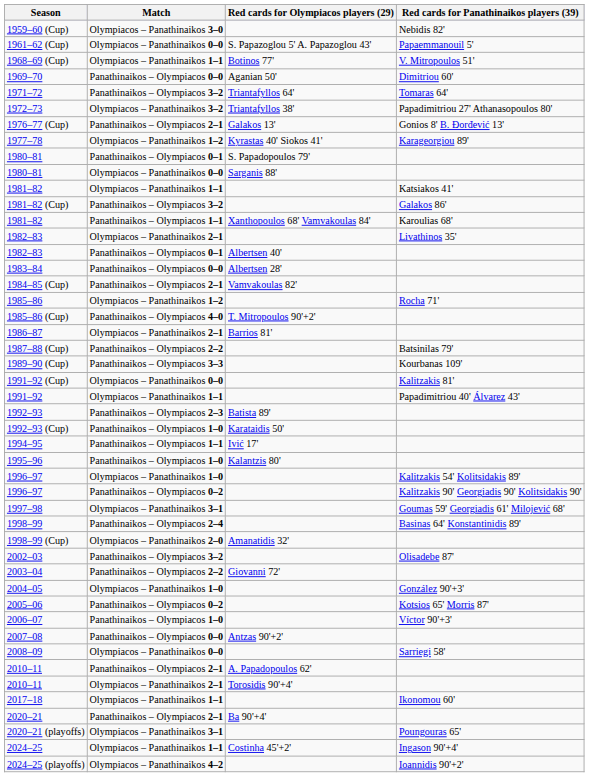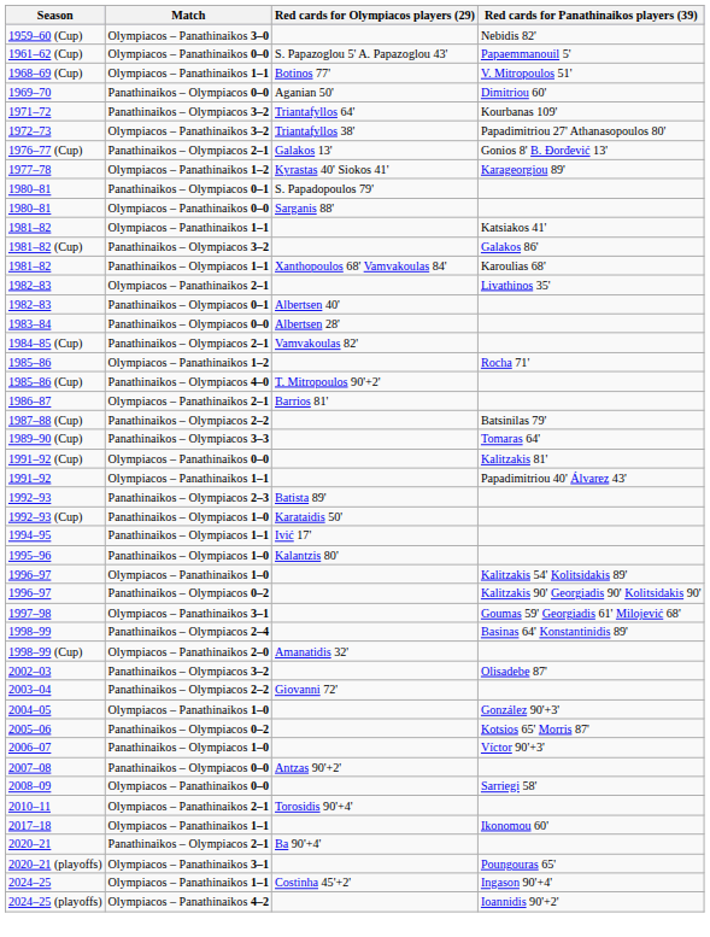1971–72 | Red cards for Panathinaikos players (39): Tomaras 64' -> Kourbanas 109'
1989–90 (Cup) | Red cards for Panathinaikos players (39): Kourbanas 109' -> Tomaras 64'
- row: 2010–11 | Panathinaikos – Olympiacos 2–1 | A. Papadopoulos 62'
